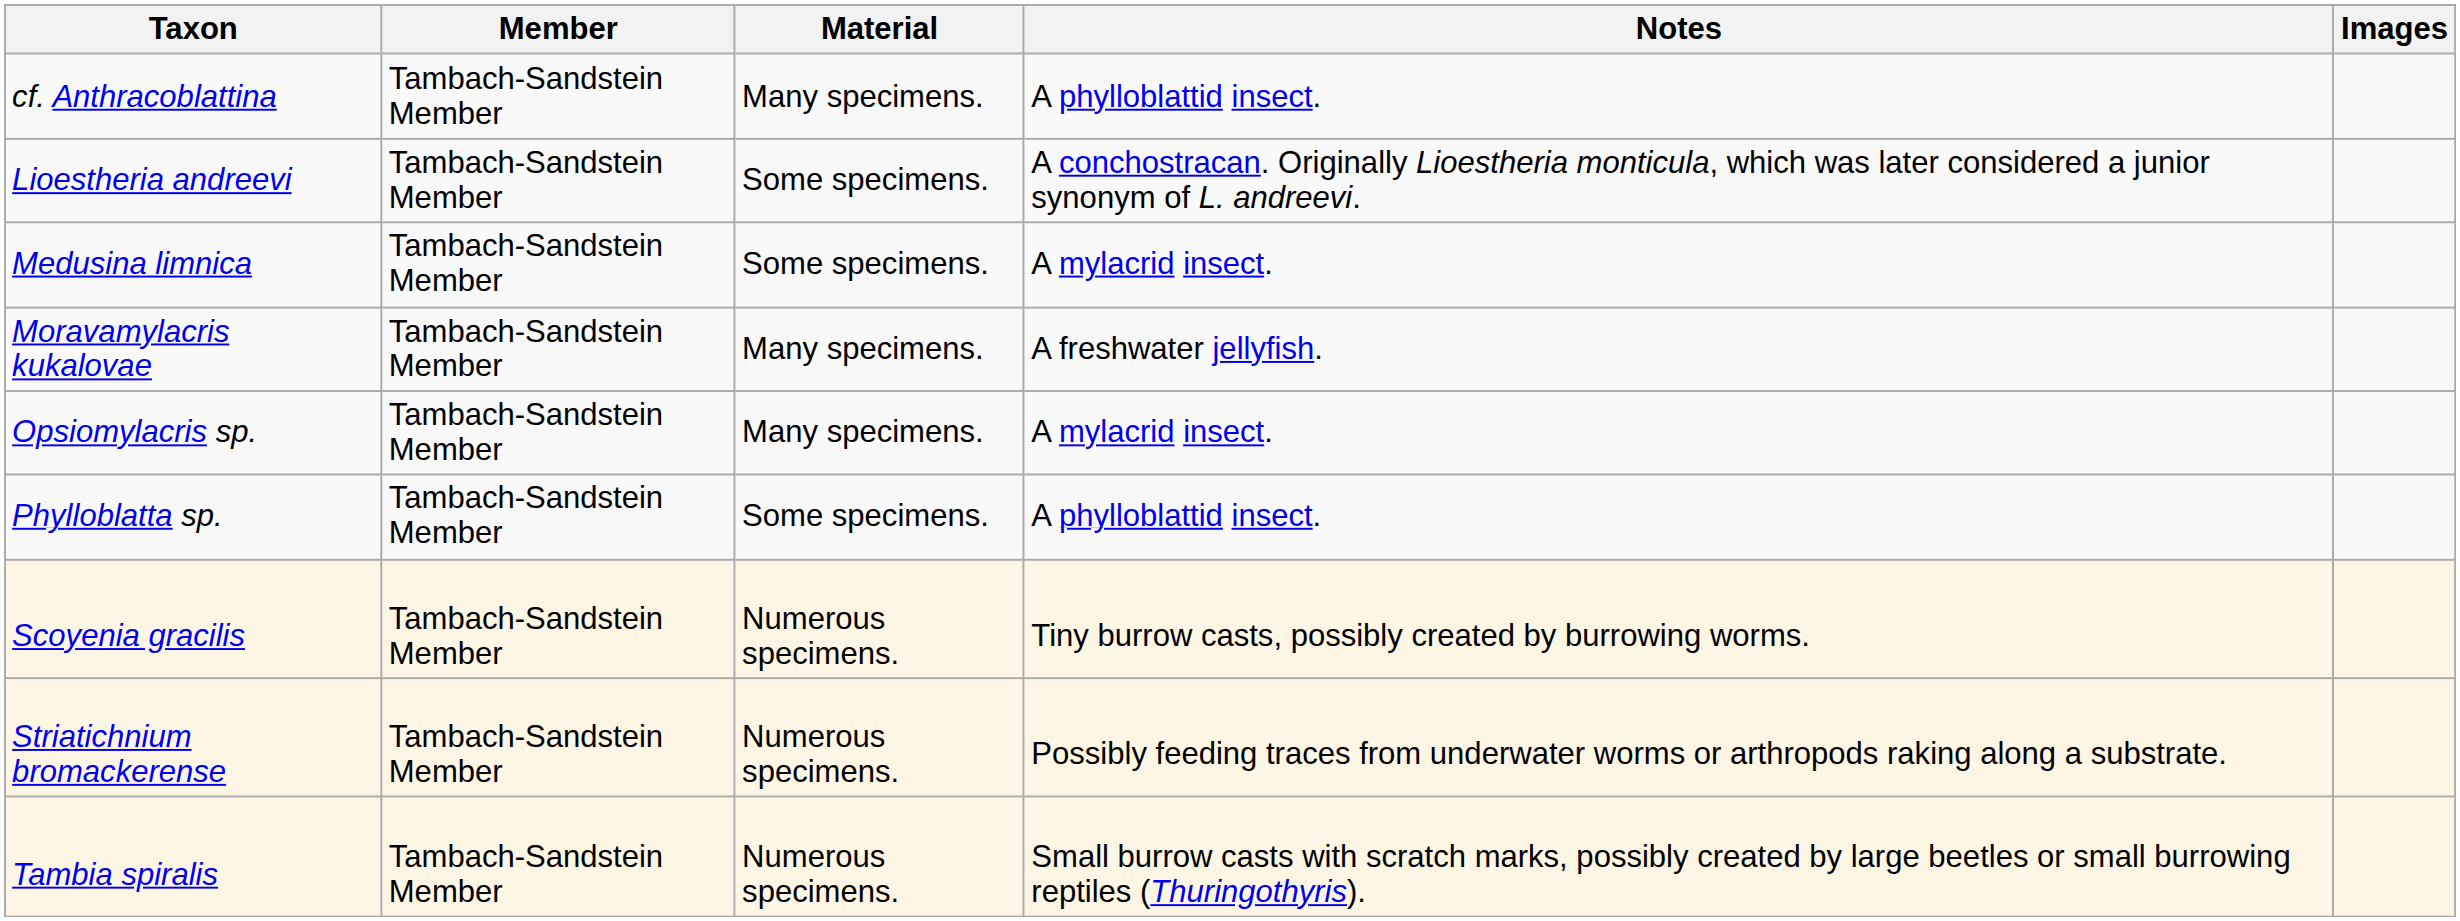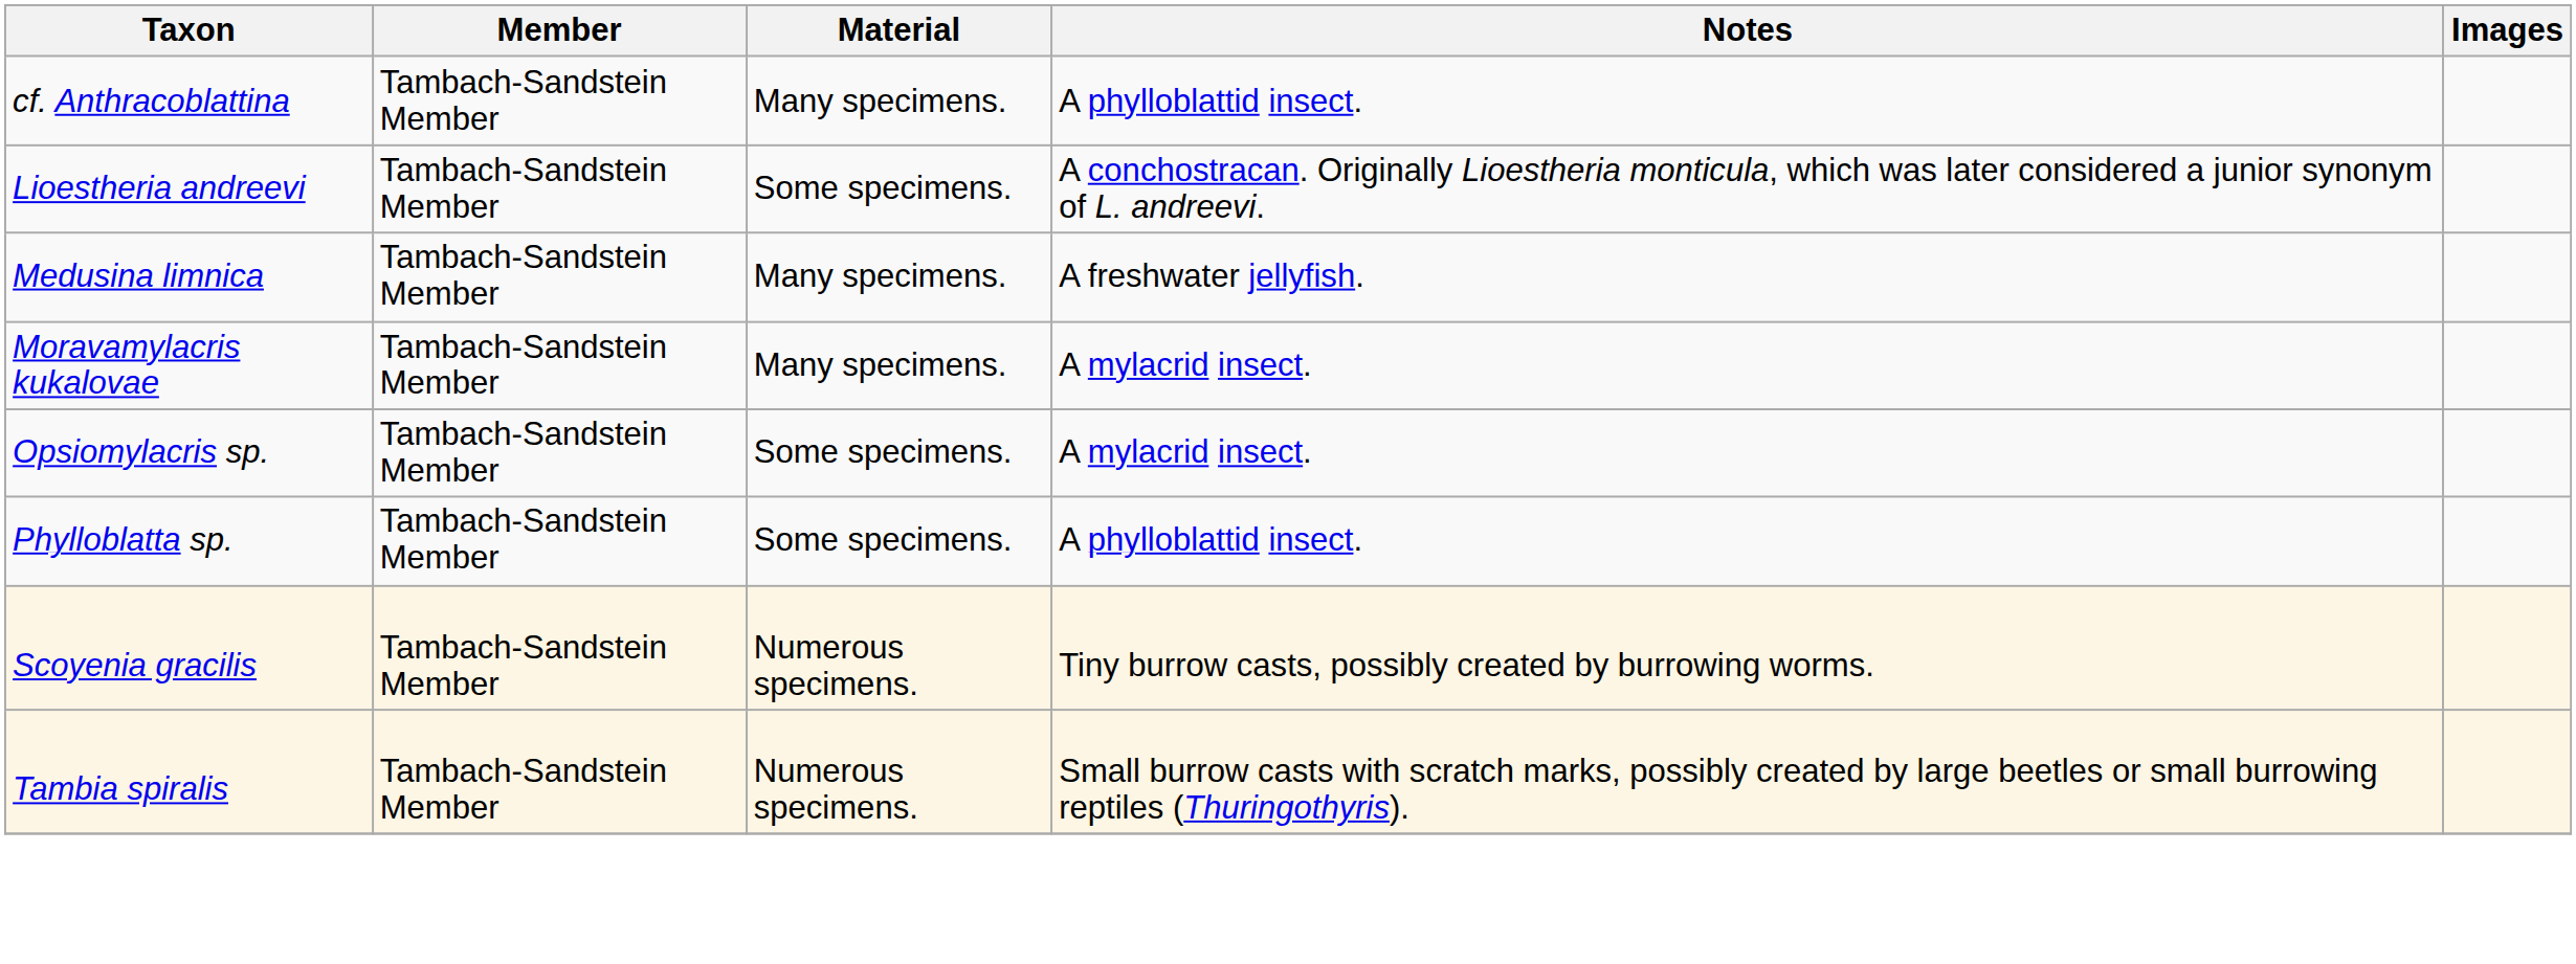Medusina limnica | Material: Some specimens. -> Many specimens.
Medusina limnica | Notes: A mylacrid insect. -> A freshwater jellyfish.
Moravamylacris kukalovae | Notes: A freshwater jellyfish. -> A mylacrid insect.
Opsiomylacris sp. | Material: Many specimens. -> Some specimens.
- row: Striatichnium bromackerense | Tambach-Sandstein Member | Numerous specimens. | Possibly feeding traces from underwater worms or arthropods raking along a substrate.
